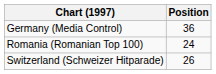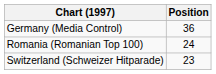Switzerland (Schweizer Hitparade) | Position: 26 -> 23
